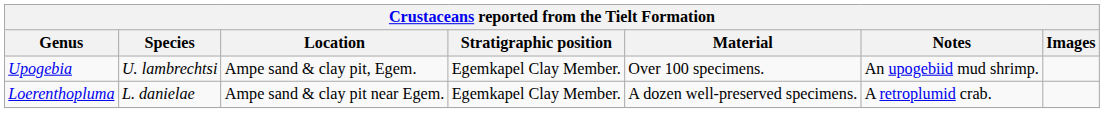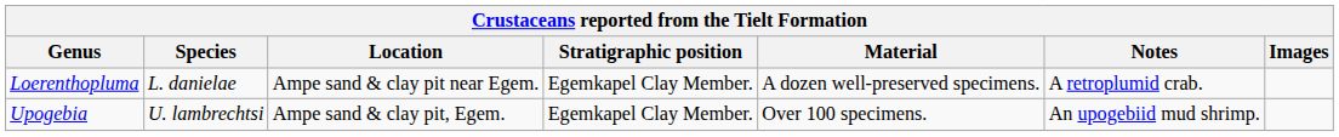rows swapped: Loerenthopluma <-> Upogebia
